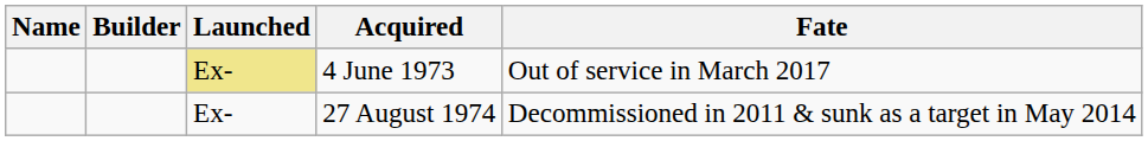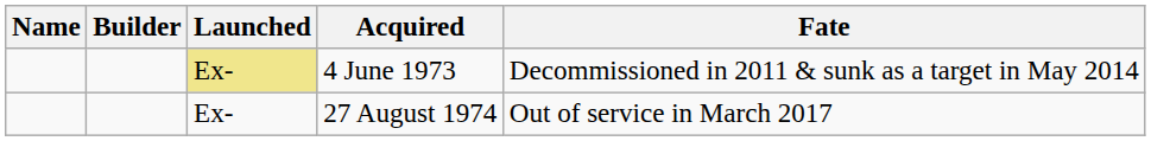4 June 1973 | Fate: Out of service in March 2017 -> Decommissioned in 2011 & sunk as a target in May 2014
27 August 1974 | Fate: Decommissioned in 2011 & sunk as a target in May 2014 -> Out of service in March 2017
